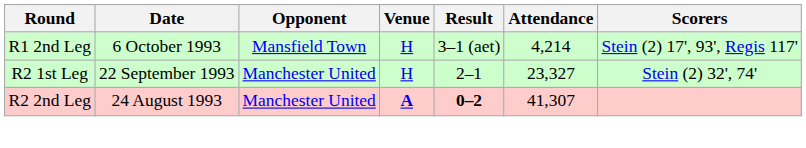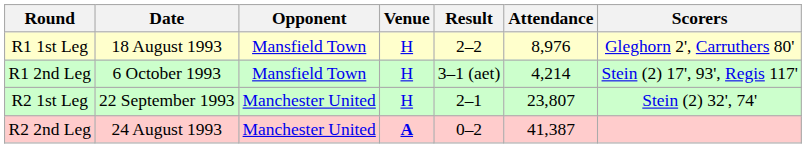+ row: R1 1st Leg | 18 August 1993 | Mansfield Town | H | 2–2 | 8,976 | Gleghorn 2', Carruthers 80'
R2 1st Leg | Attendance: 23,327 -> 23,807
R2 2nd Leg | Result: bold -> normal
R2 2nd Leg | Attendance: 41,307 -> 41,387
